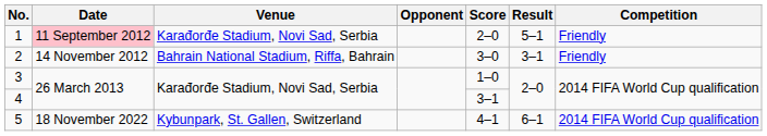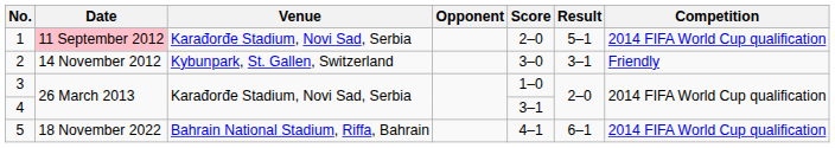1 | Competition: Friendly -> 2014 FIFA World Cup qualification
2 | Venue: Bahrain National Stadium, Riffa, Bahrain -> Kybunpark, St. Gallen, Switzerland
5 | Venue: Kybunpark, St. Gallen, Switzerland -> Bahrain National Stadium, Riffa, Bahrain
